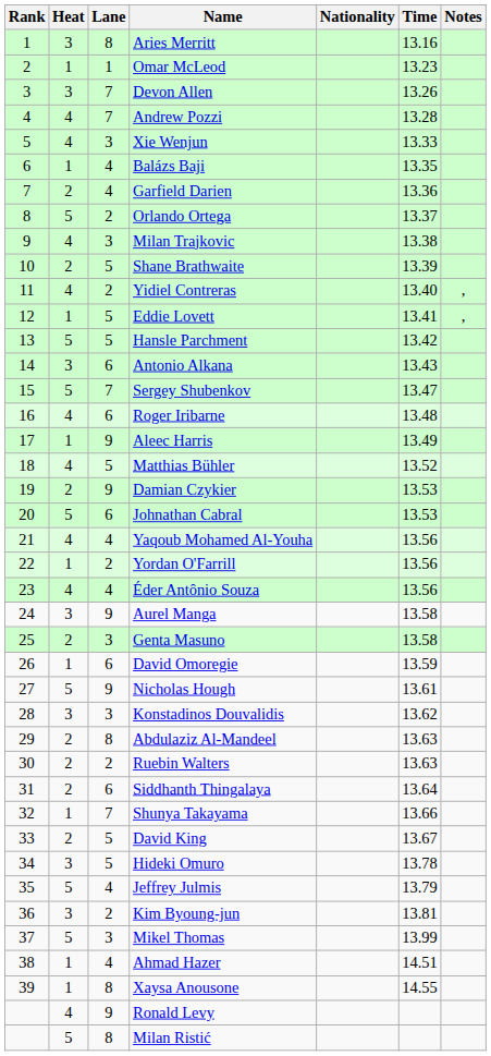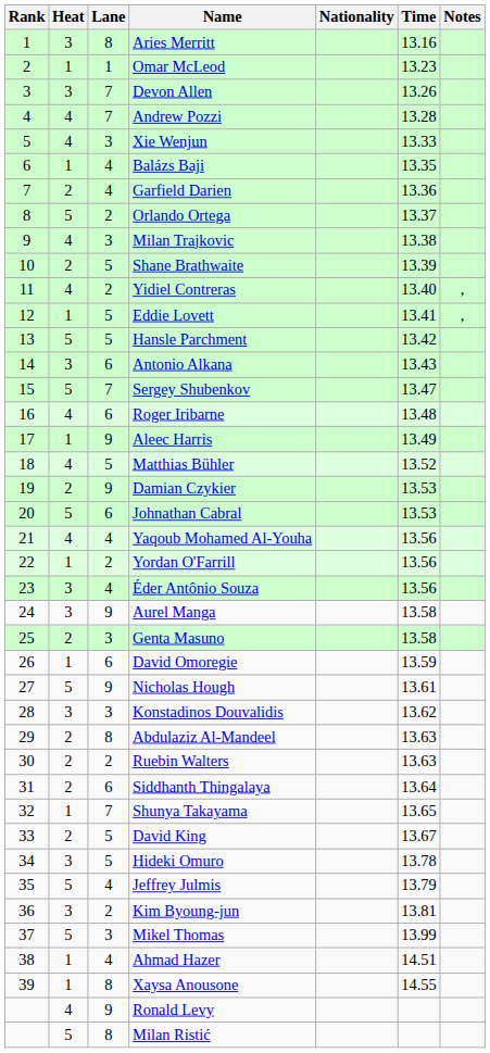Éder Antônio Souza | Heat: 4 -> 3
Shunya Takayama | Time: 13.66 -> 13.65
